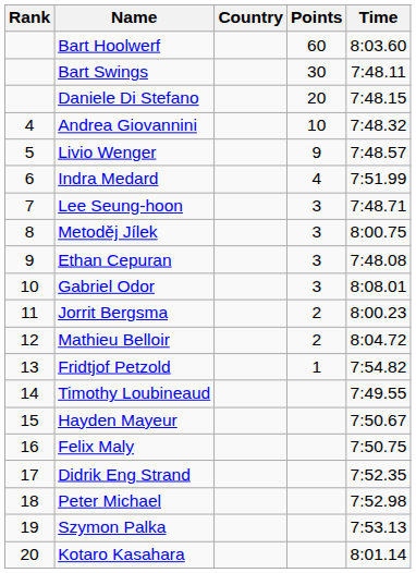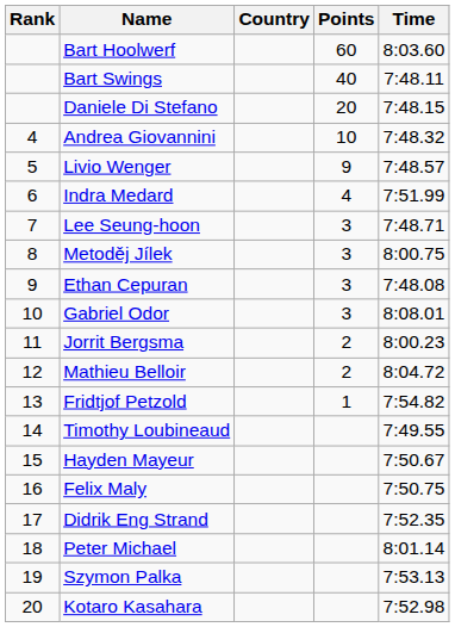Bart Swings | Points: 30 -> 40
Peter Michael | Time: 7:52.98 -> 8:01.14
Kotaro Kasahara | Time: 8:01.14 -> 7:52.98
